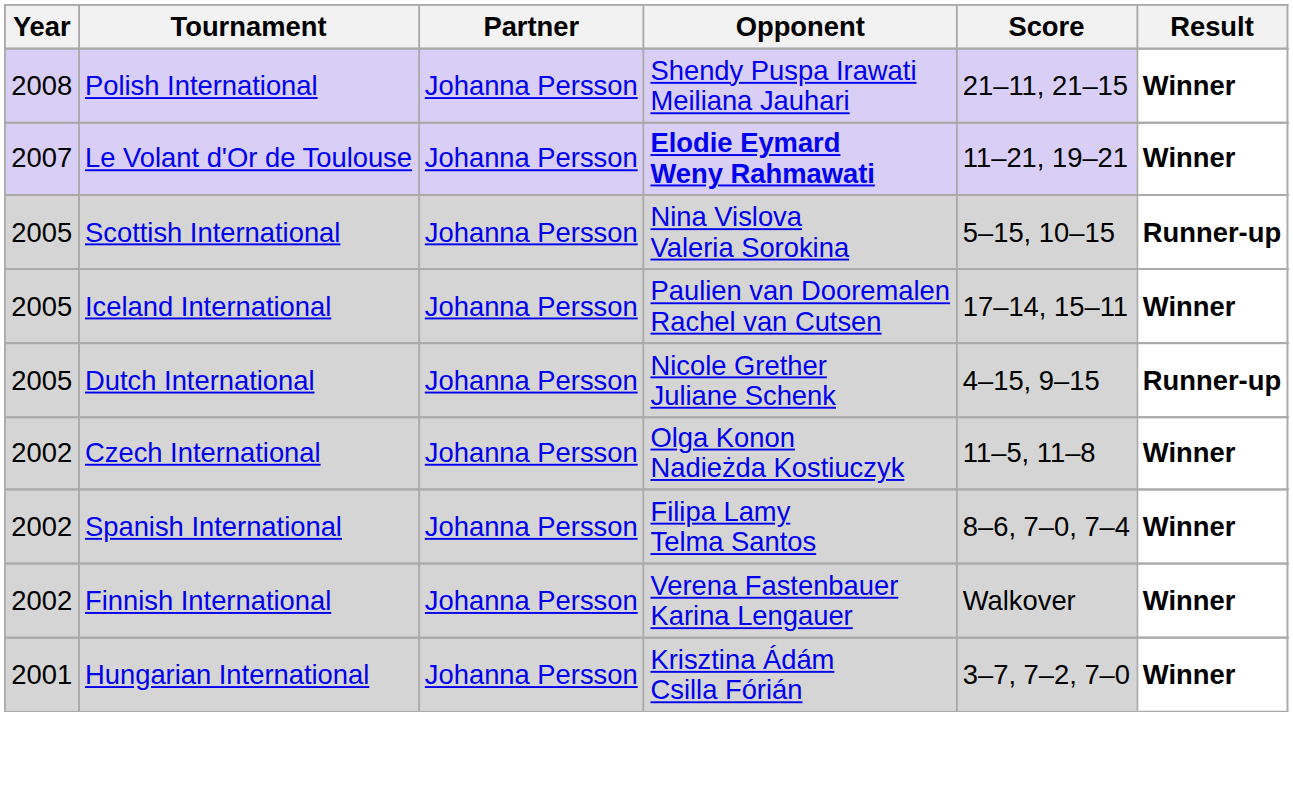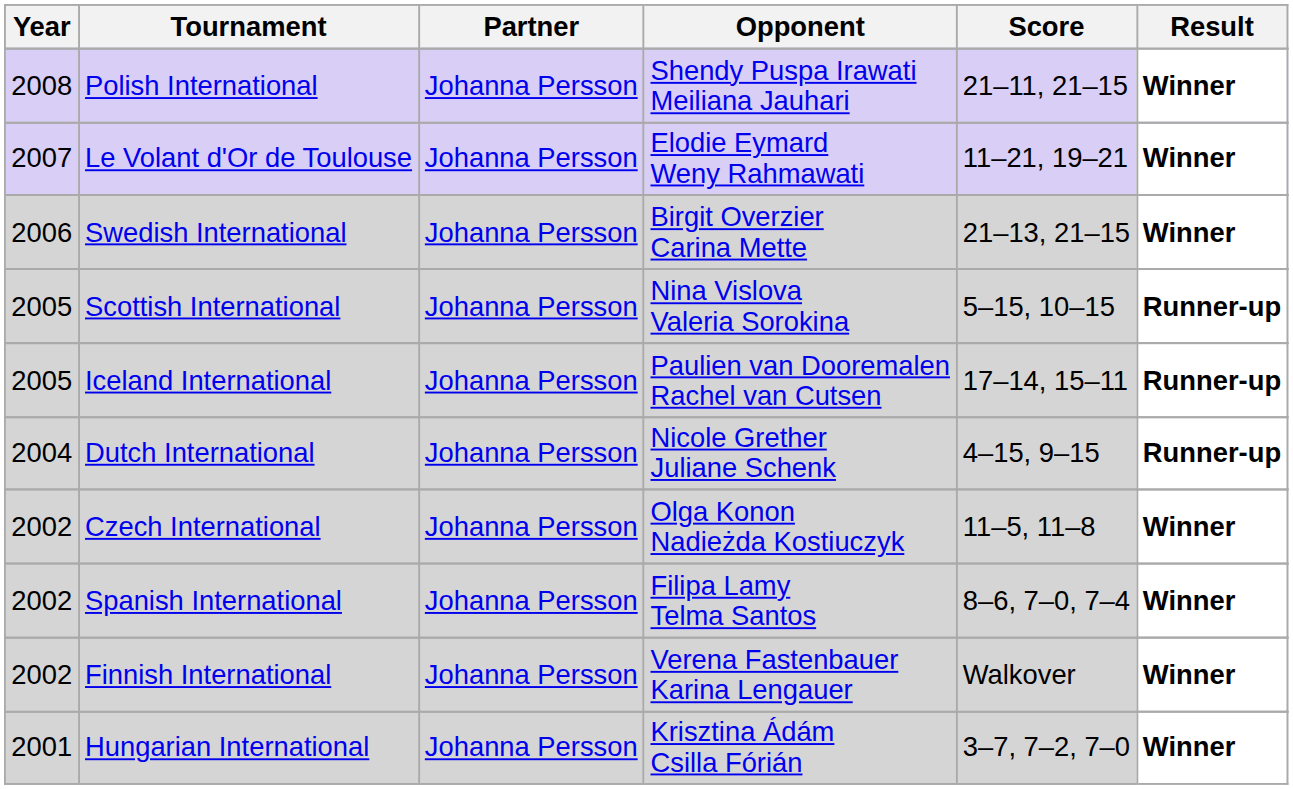Le Volant d'Or de Toulouse | Opponent: bold -> normal
+ row: 2006 | Swedish International | Johanna Persson | Birgit Overzier Carina Mette | 21–13, 21–15 | Winner
Iceland International | Result: Winner -> Runner-up
Dutch International | Year: 2005 -> 2004
